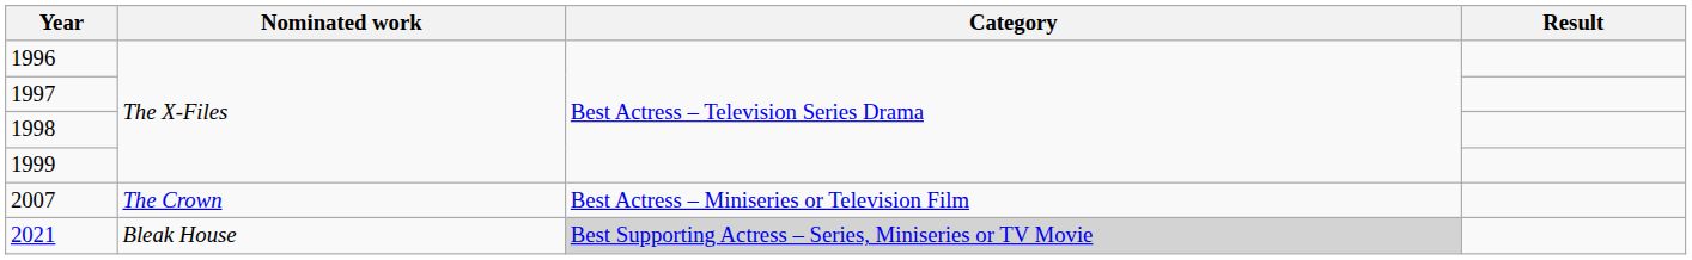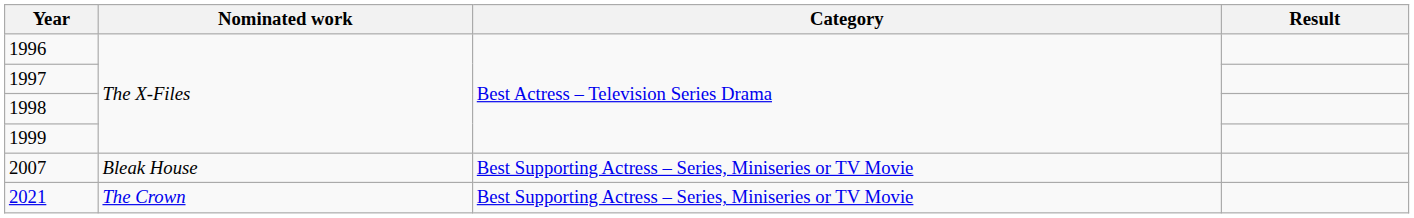2007 | Nominated work: The Crown -> Bleak House
2007 | Category: Best Actress – Miniseries or Television Film -> Best Supporting Actress – Series, Miniseries or TV Movie
2021 | Nominated work: Bleak House -> The Crown
2021 | Category: lightgrey background -> no background
